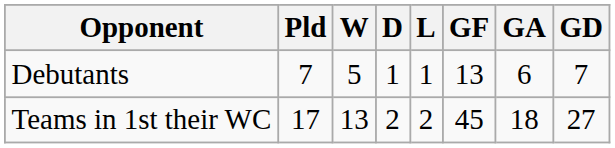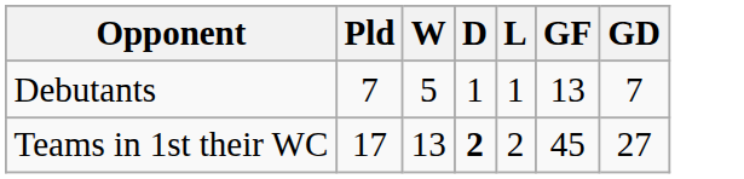- column: GA | 6 | 18
Teams in 1st their WC | D: normal -> bold
